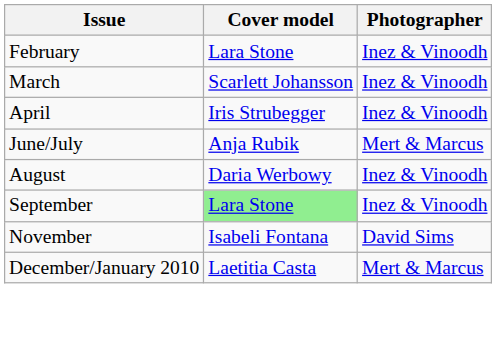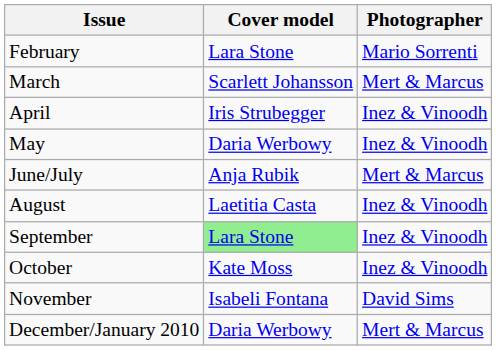February | Photographer: Inez & Vinoodh -> Mario Sorrenti
March | Photographer: Inez & Vinoodh -> Mert & Marcus
+ row: May | Daria Werbowy | Inez & Vinoodh
August | Cover model: Daria Werbowy -> Laetitia Casta
+ row: October | Kate Moss | Inez & Vinoodh
December/January 2010 | Cover model: Laetitia Casta -> Daria Werbowy
